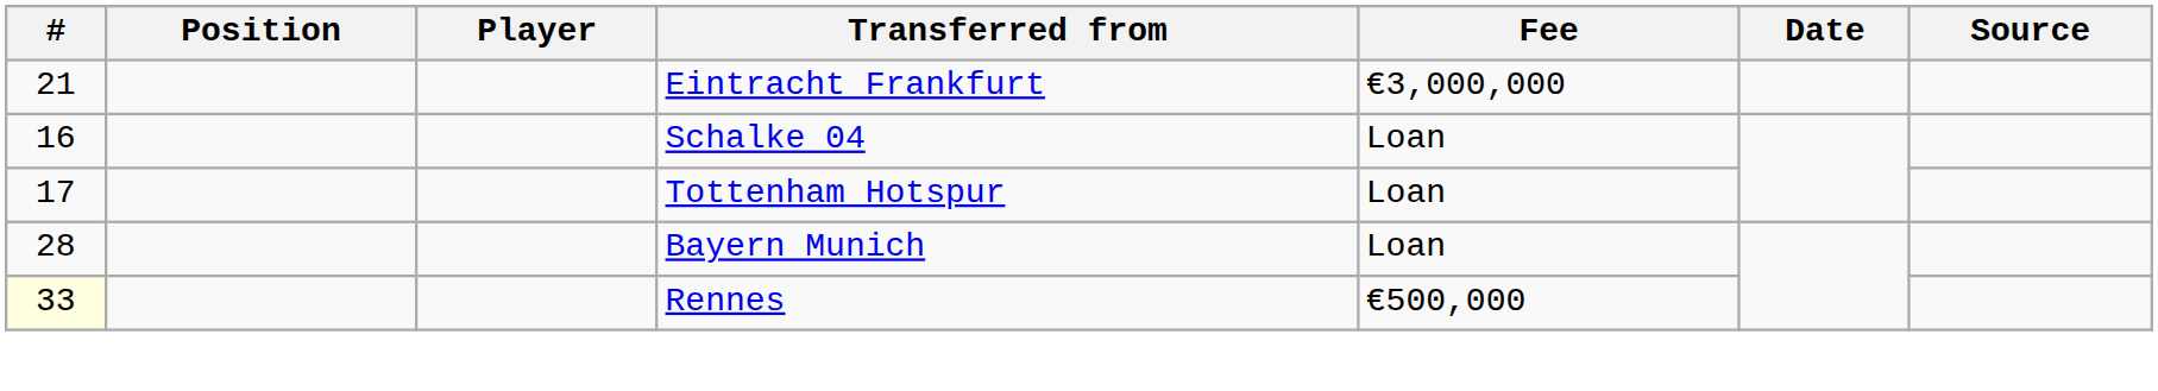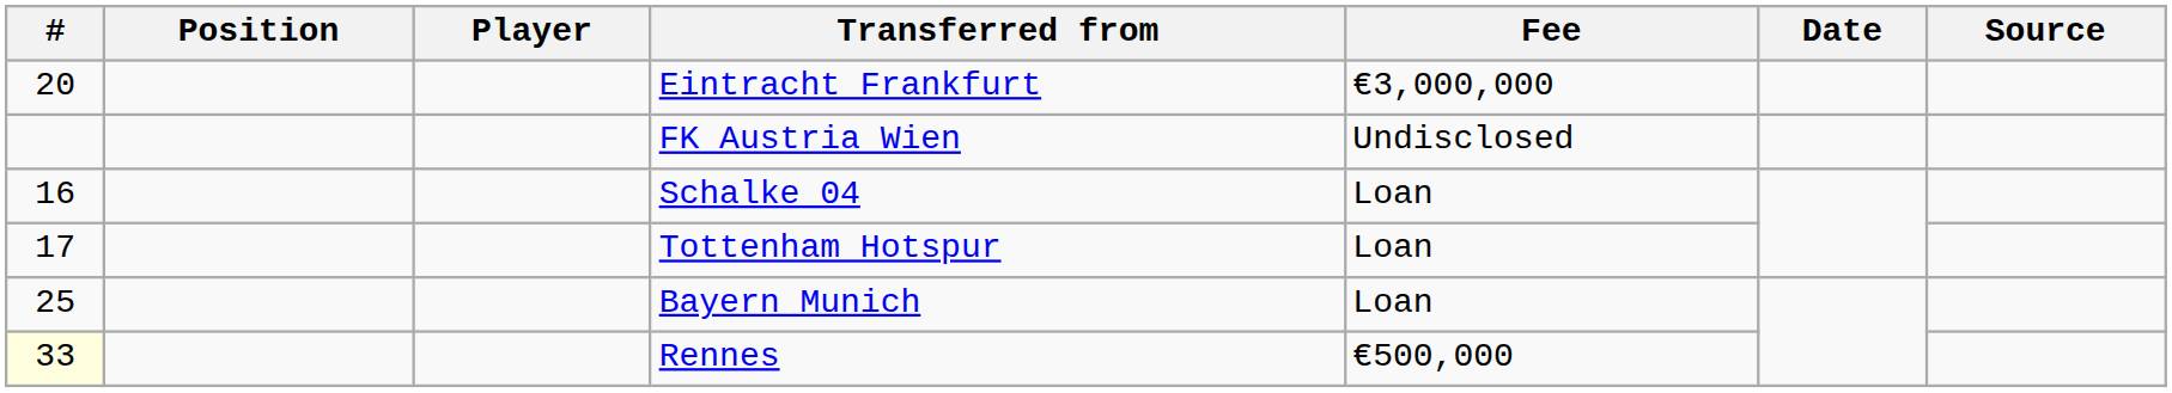Eintracht Frankfurt | #: 21 -> 20
+ row: FK Austria Wien | Undisclosed
Bayern Munich | #: 28 -> 25
